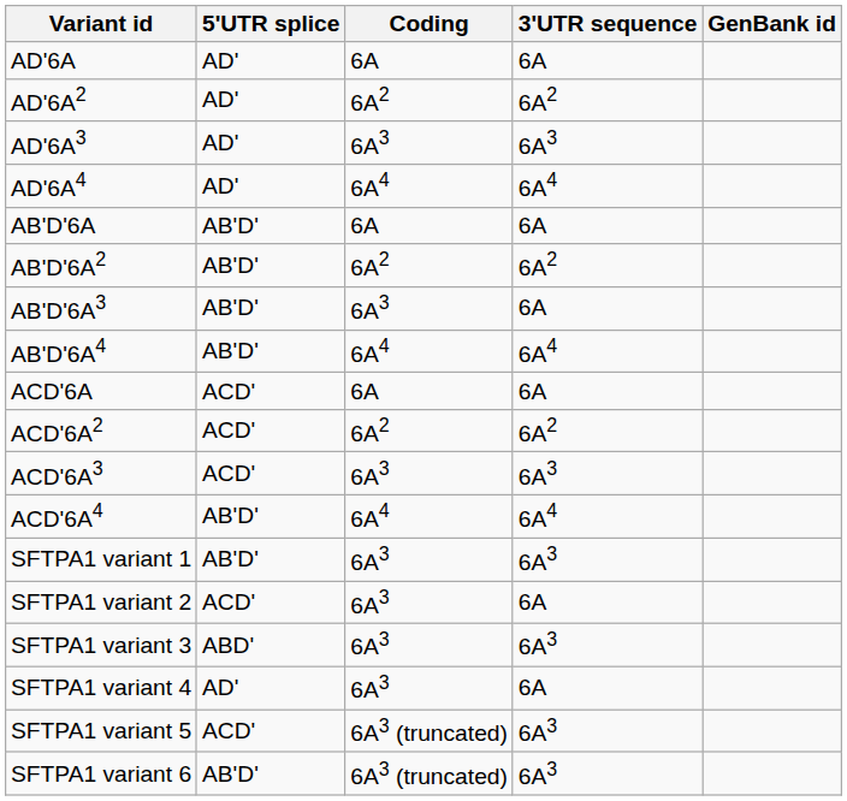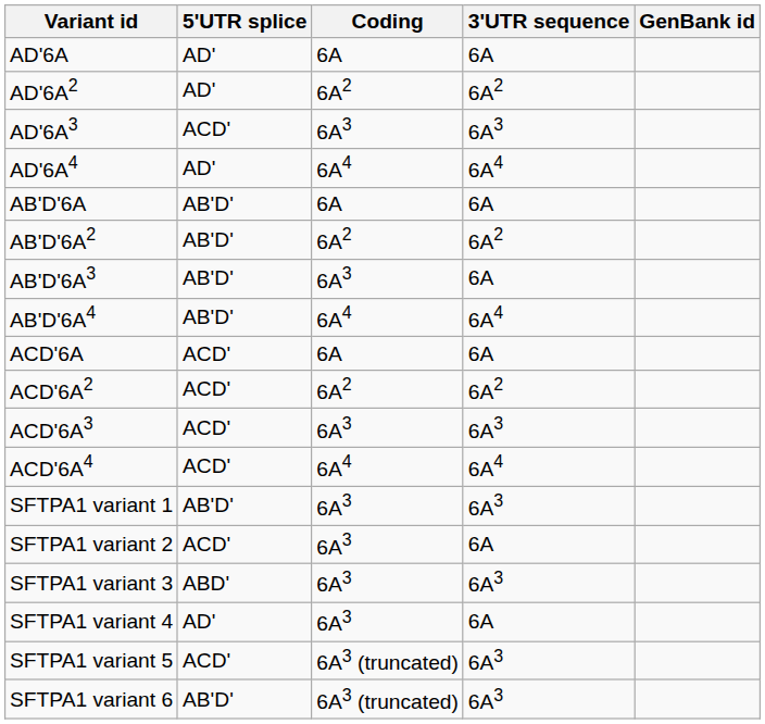AD'6A3 | 5'UTR splice: AD' -> ACD'
ACD'6A4 | 5'UTR splice: AB'D' -> ACD'
